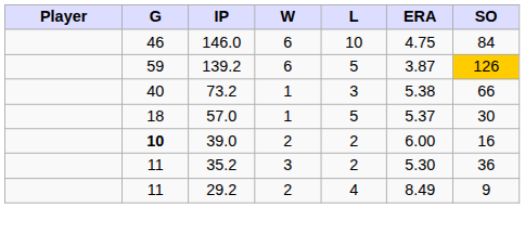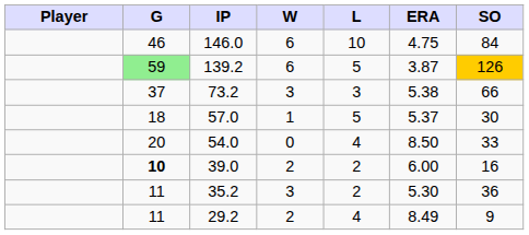139.2 | G: no background -> lightgreen background
73.2 | G: 40 -> 37
73.2 | W: 1 -> 3
+ row: 20 | 54.0 | 0 | 4 | 8.50 | 33
